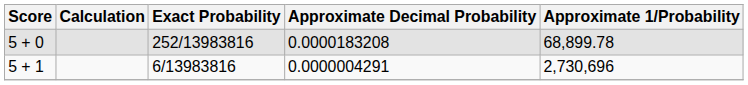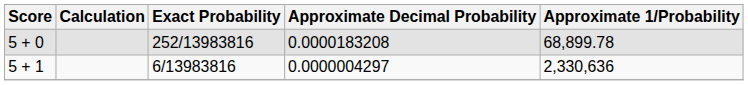5 + 1 | Approximate Decimal Probability: 0.0000004291 -> 0.0000004297
5 + 1 | Approximate 1/Probability: 2,730,696 -> 2,330,636
